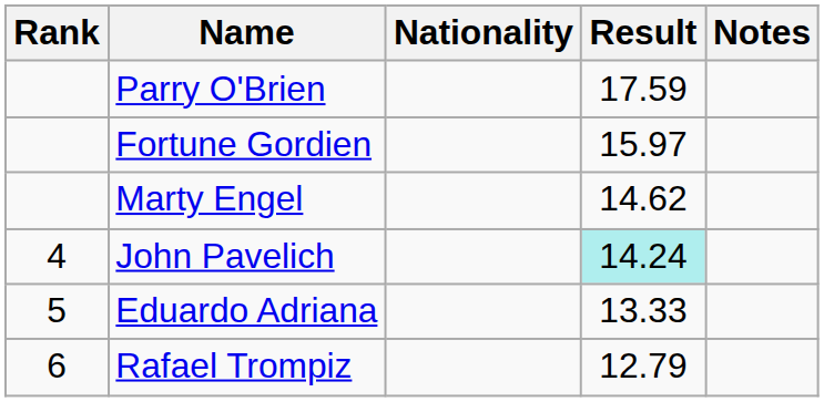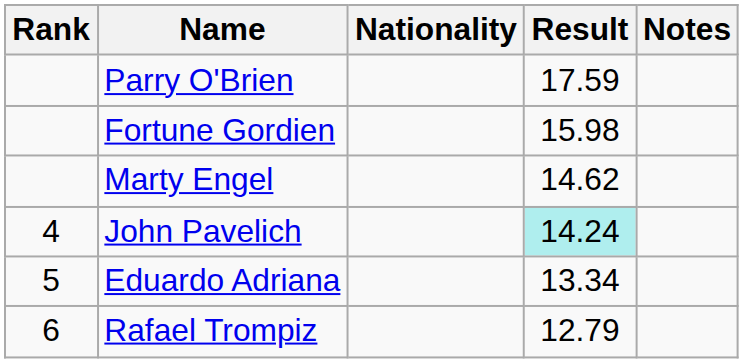Fortune Gordien | Result: 15.97 -> 15.98
Eduardo Adriana | Result: 13.33 -> 13.34
